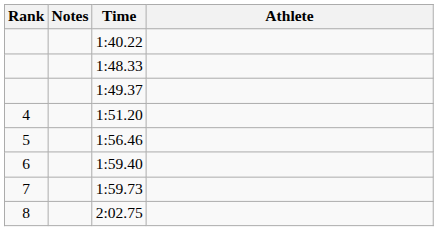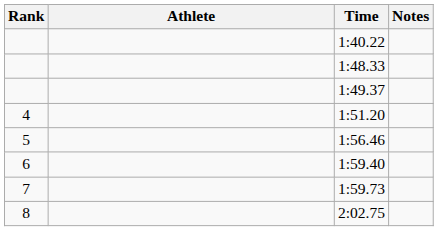columns swapped: Athlete <-> Notes
